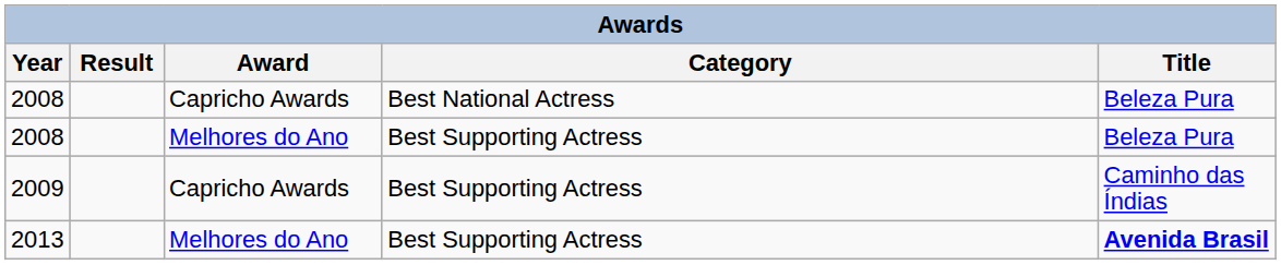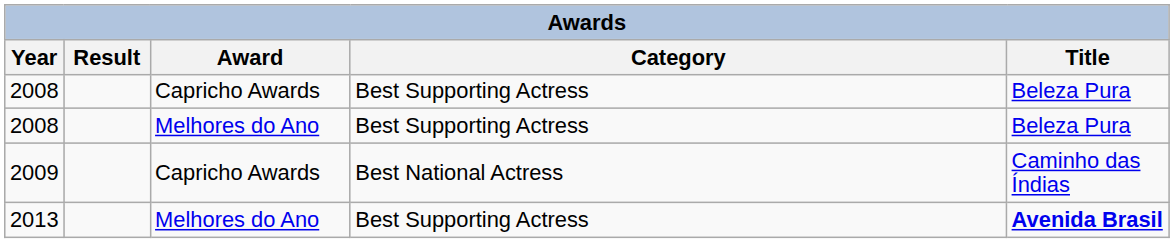2008 / Capricho Awards | Category: Best National Actress -> Best Supporting Actress
2009 | Category: Best Supporting Actress -> Best National Actress
